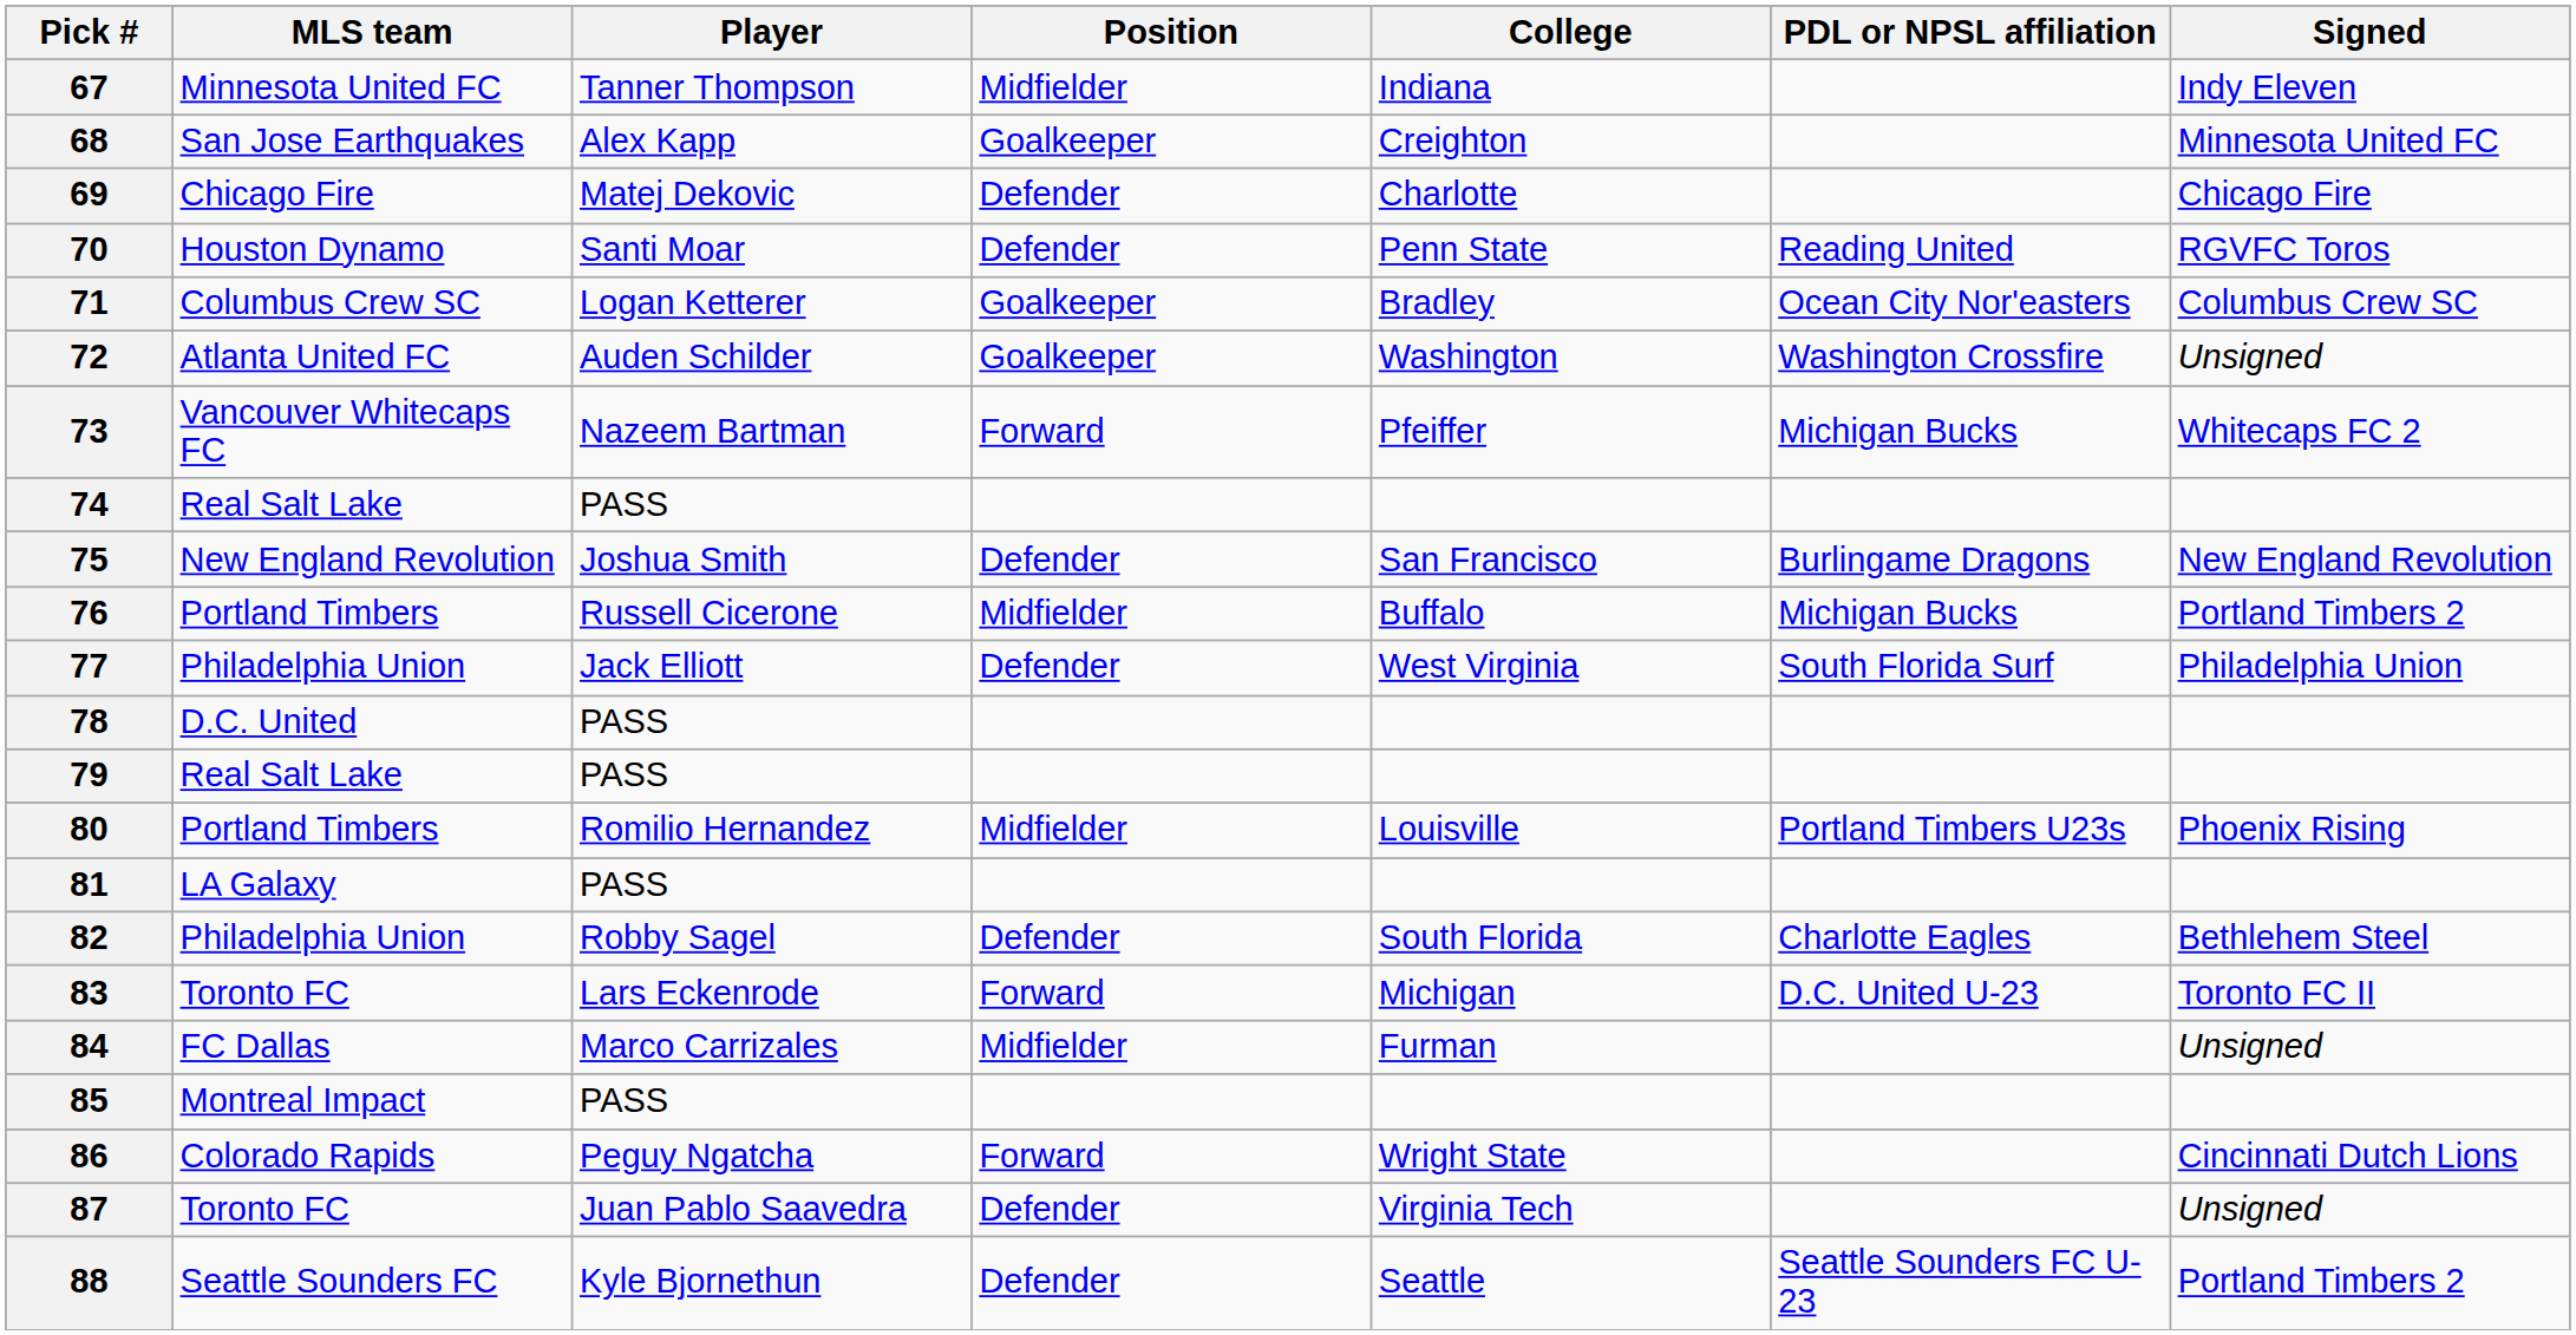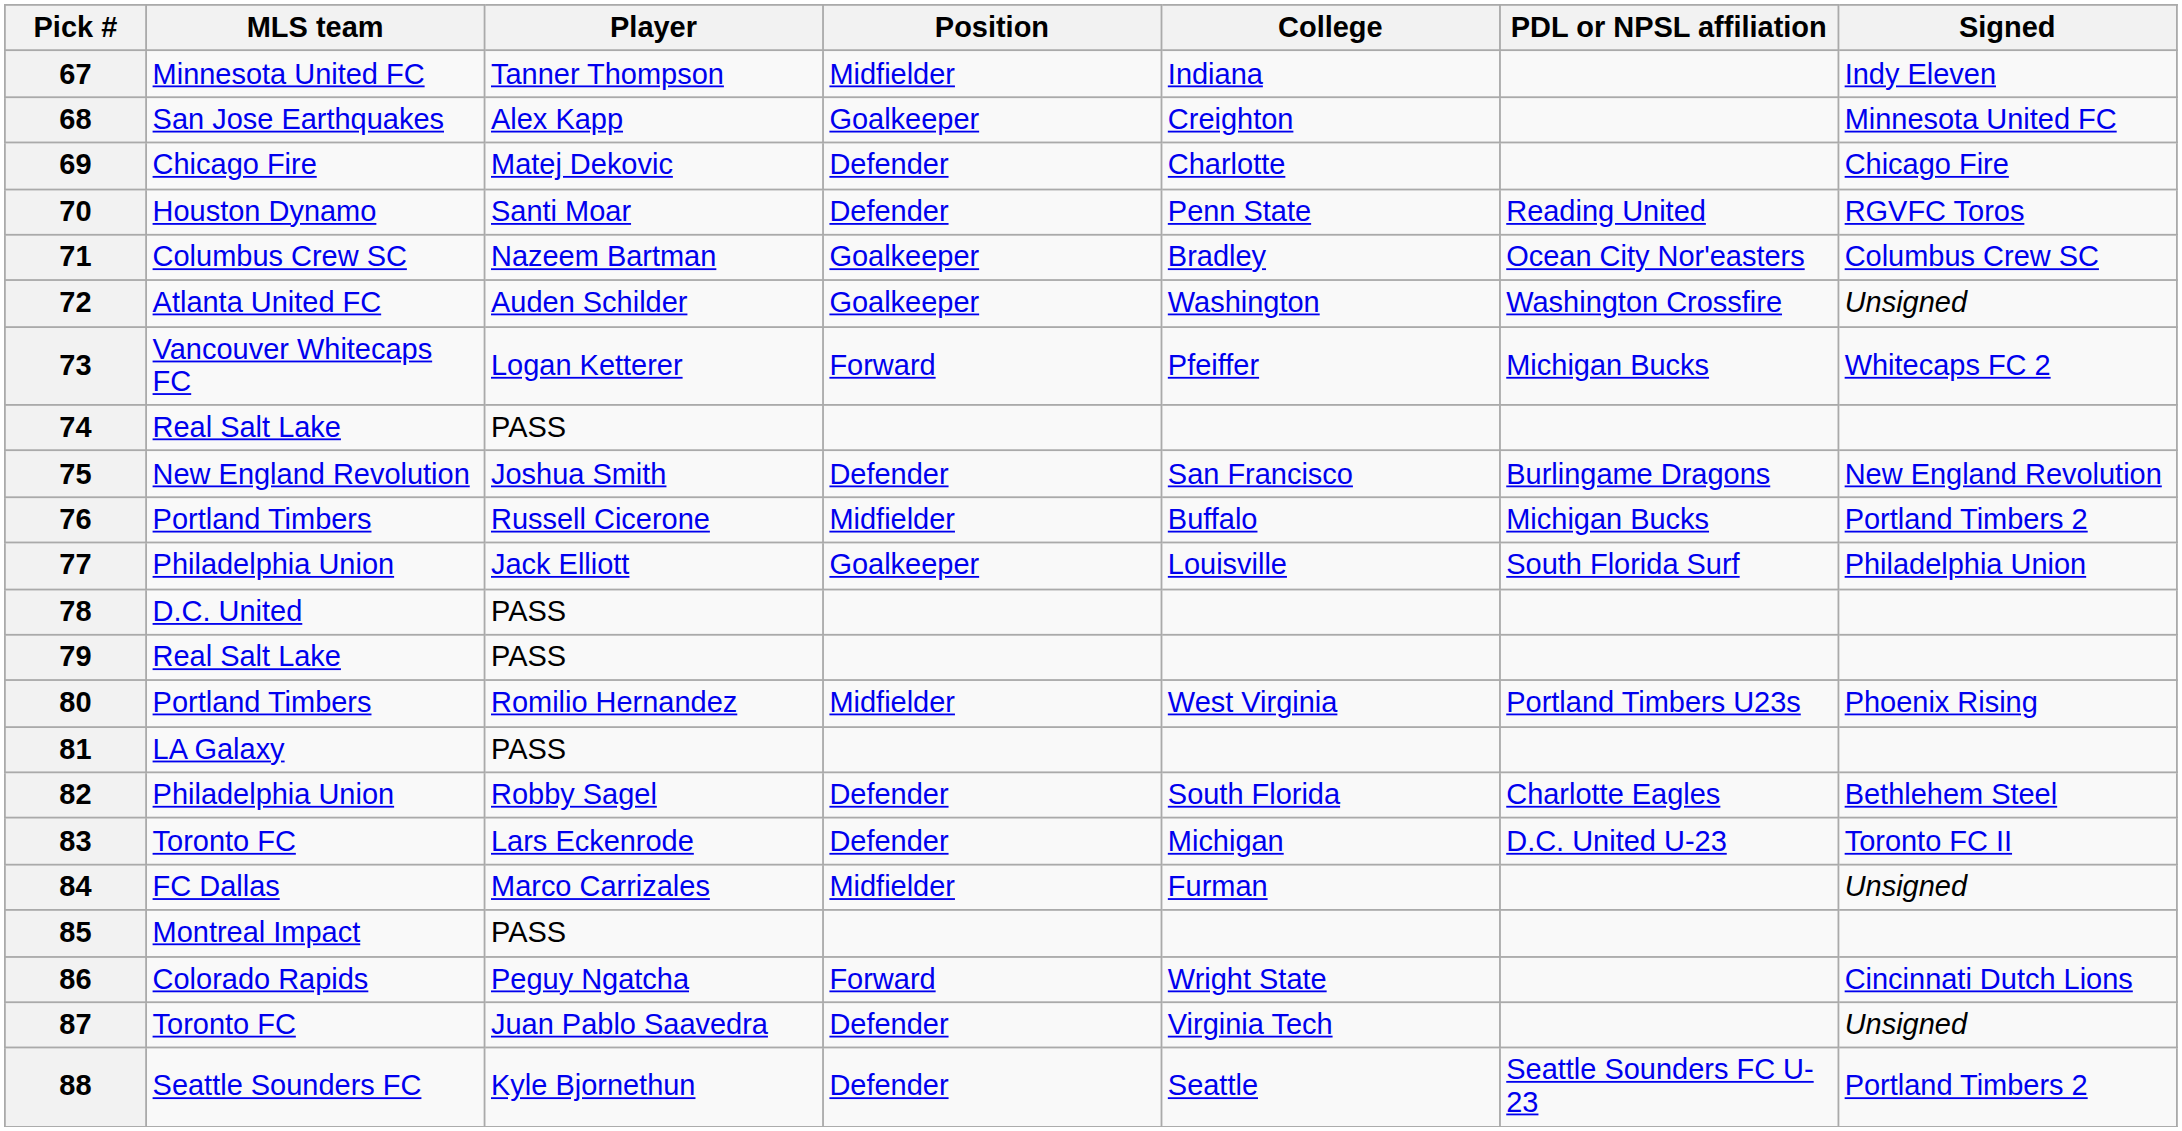71 | Player: Logan Ketterer -> Nazeem Bartman
73 | Player: Nazeem Bartman -> Logan Ketterer
77 | Position: Defender -> Goalkeeper
77 | College: West Virginia -> Louisville
80 | College: Louisville -> West Virginia
83 | Position: Forward -> Defender
